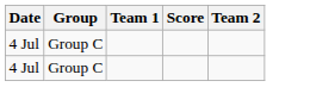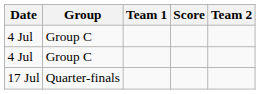+ row: 17 Jul | Quarter-finals
